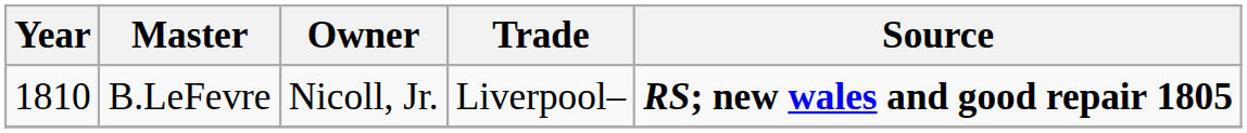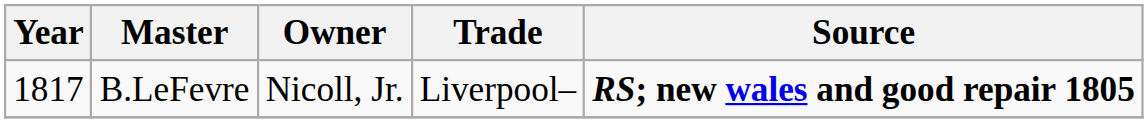B.LeFevre | Year: 1810 -> 1817
